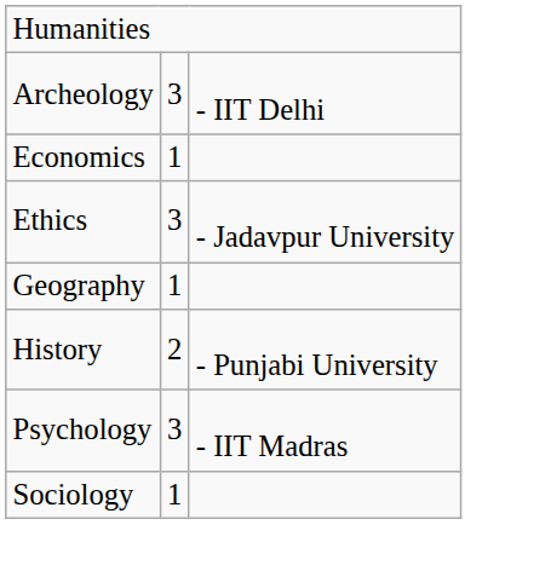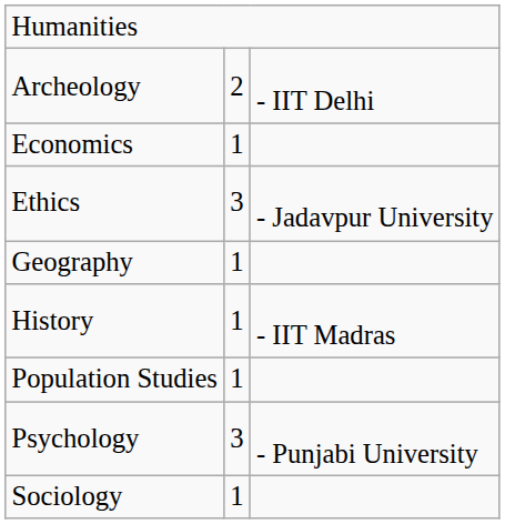Archeology | column 2: 3 -> 2
History | column 2: 2 -> 1
History | column 3: - Punjabi University -> - IIT Madras
+ row: Population Studies | 1
Psychology | column 3: - IIT Madras -> - Punjabi University
